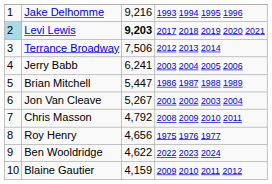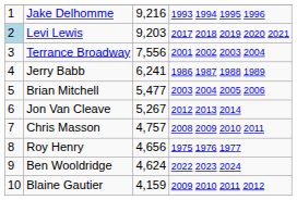Levi Lewis | column 3: bold -> normal
Terrance Broadway | column 3: 7,506 -> 7,556
Terrance Broadway | column 4: 2012 2013 2014 -> 2001 2002 2003 2004
Jerry Babb | column 4: 2003 2004 2005 2006 -> 1986 1987 1988 1989
Brian Mitchell | column 3: 5,447 -> 5,477
Brian Mitchell | column 4: 1986 1987 1988 1989 -> 2003 2004 2005 2006
Jon Van Cleave | column 4: 2001 2002 2003 2004 -> 2012 2013 2014
Chris Masson | column 3: 4,792 -> 4,757
Ben Wooldridge | column 3: 4,622 -> 4,624
